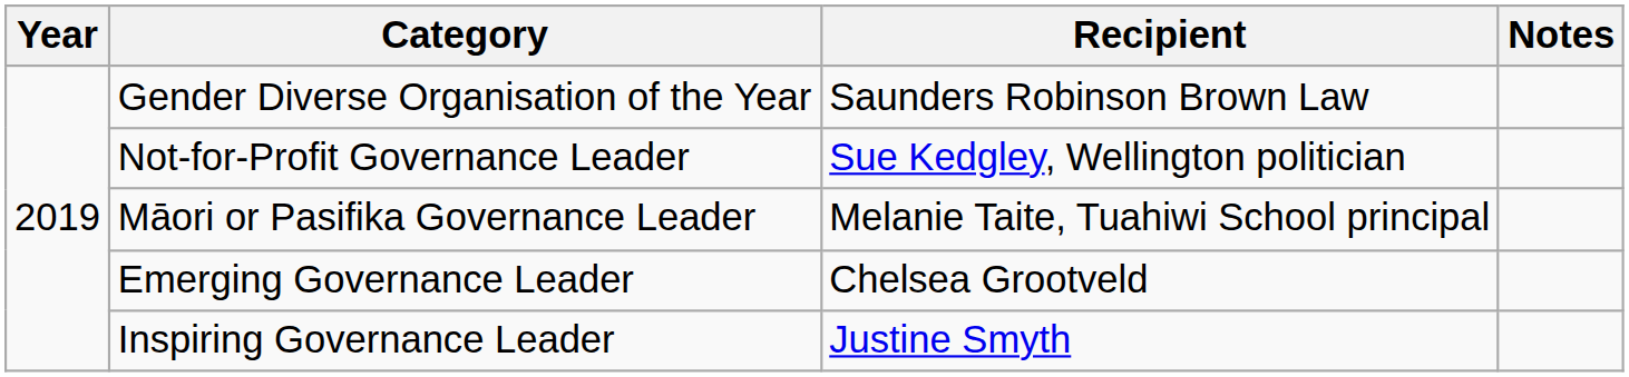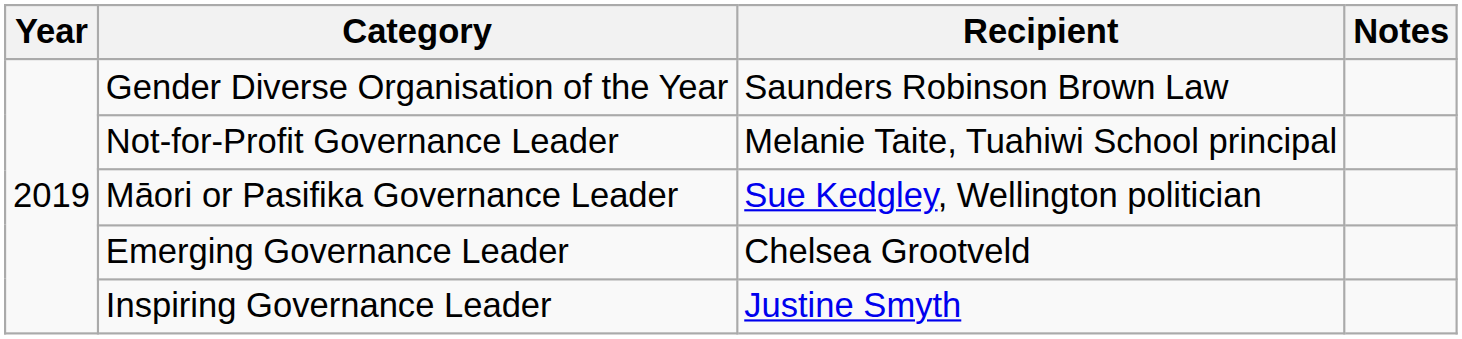Not-for-Profit Governance Leader | Recipient: Sue Kedgley, Wellington politician -> Melanie Taite, Tuahiwi School principal
Māori or Pasifika Governance Leader | Recipient: Melanie Taite, Tuahiwi School principal -> Sue Kedgley, Wellington politician
